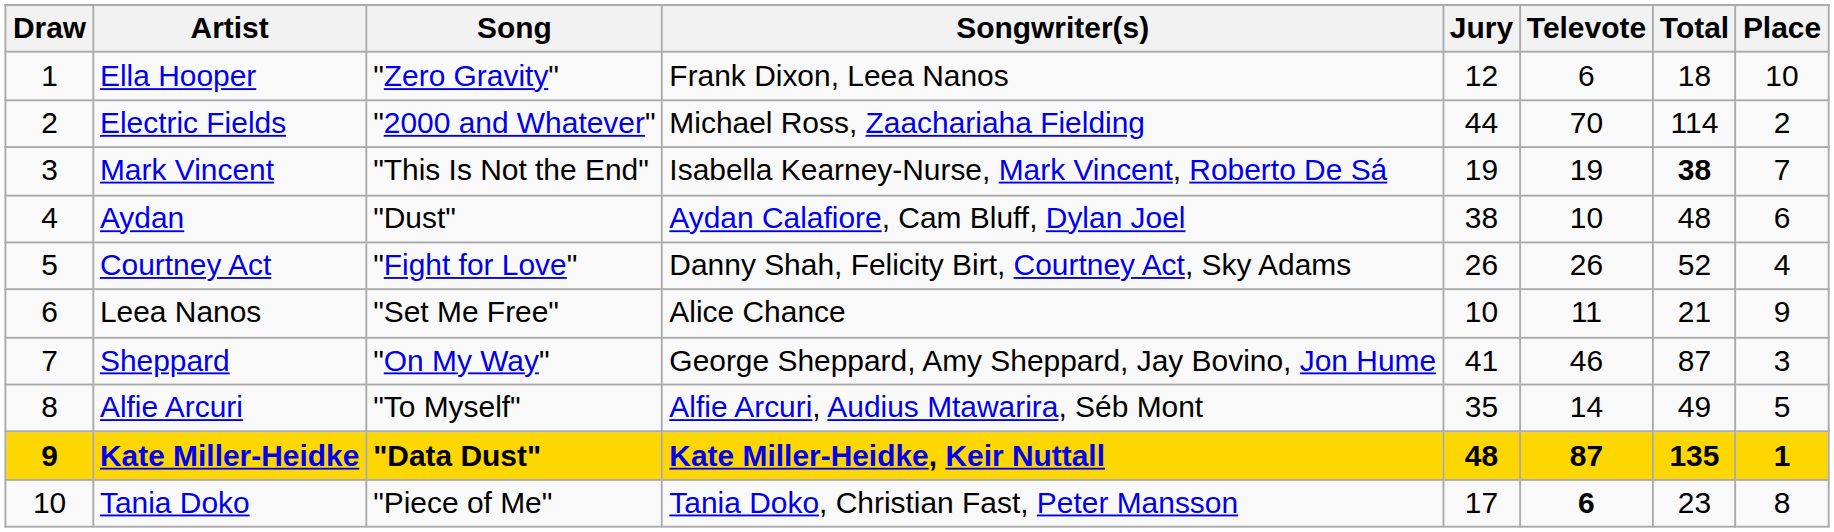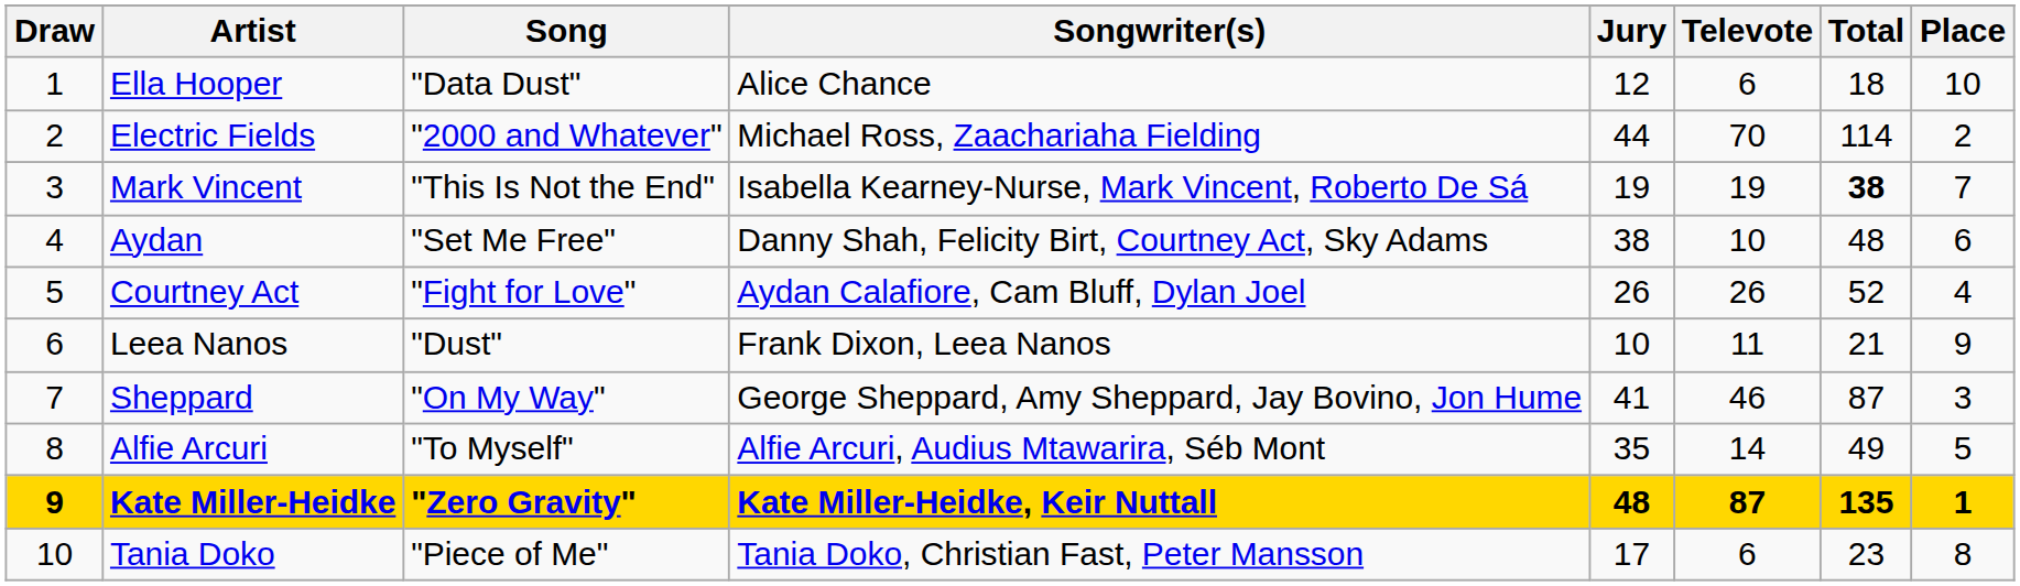Ella Hooper | Song: "Zero Gravity" -> "Data Dust"
Ella Hooper | Songwriter(s): Frank Dixon, Leea Nanos -> Alice Chance
Aydan | Song: "Dust" -> "Set Me Free"
Aydan | Songwriter(s): Aydan Calafiore, Cam Bluff, Dylan Joel -> Danny Shah, Felicity Birt, Courtney Act, Sky Adams
Courtney Act | Songwriter(s): Danny Shah, Felicity Birt, Courtney Act, Sky Adams -> Aydan Calafiore, Cam Bluff, Dylan Joel
Leea Nanos | Song: "Set Me Free" -> "Dust"
Leea Nanos | Songwriter(s): Alice Chance -> Frank Dixon, Leea Nanos
Kate Miller-Heidke | Song: "Data Dust" -> "Zero Gravity"
Tania Doko | Televote: bold -> normal
